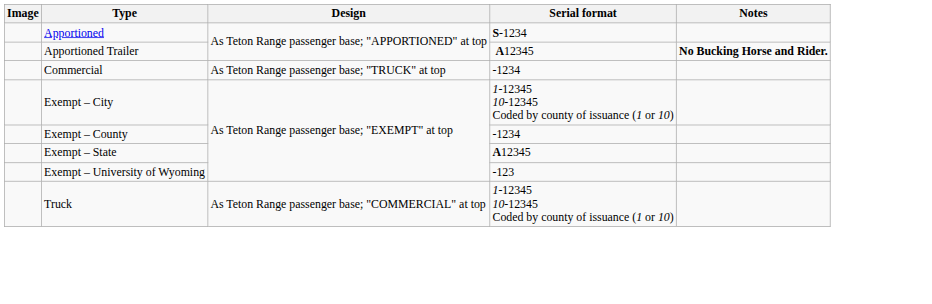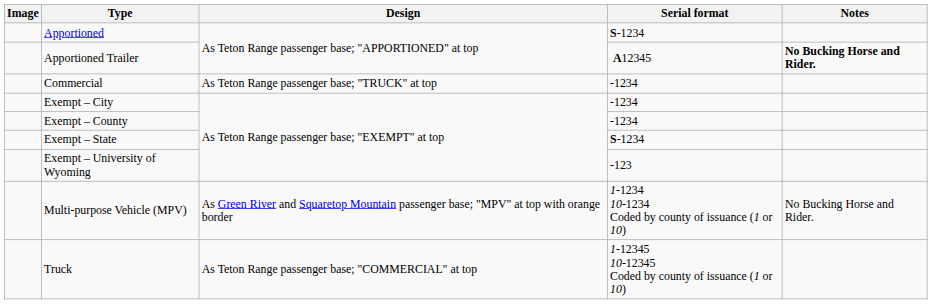Exempt – City | Serial format: 1-12345 10-12345 Coded by county of issuance (1 or 10) -> -1234
Exempt – State | Serial format: A12345 -> S-1234
+ row: Multi-purpose Vehicle (MPV) | As Green River and Squaretop Mountain passenger base; "MPV" at top with orange border | 1-1234 10-1234 Coded by county of issuance (1 or 10) | No Bucking Horse and Rider.
